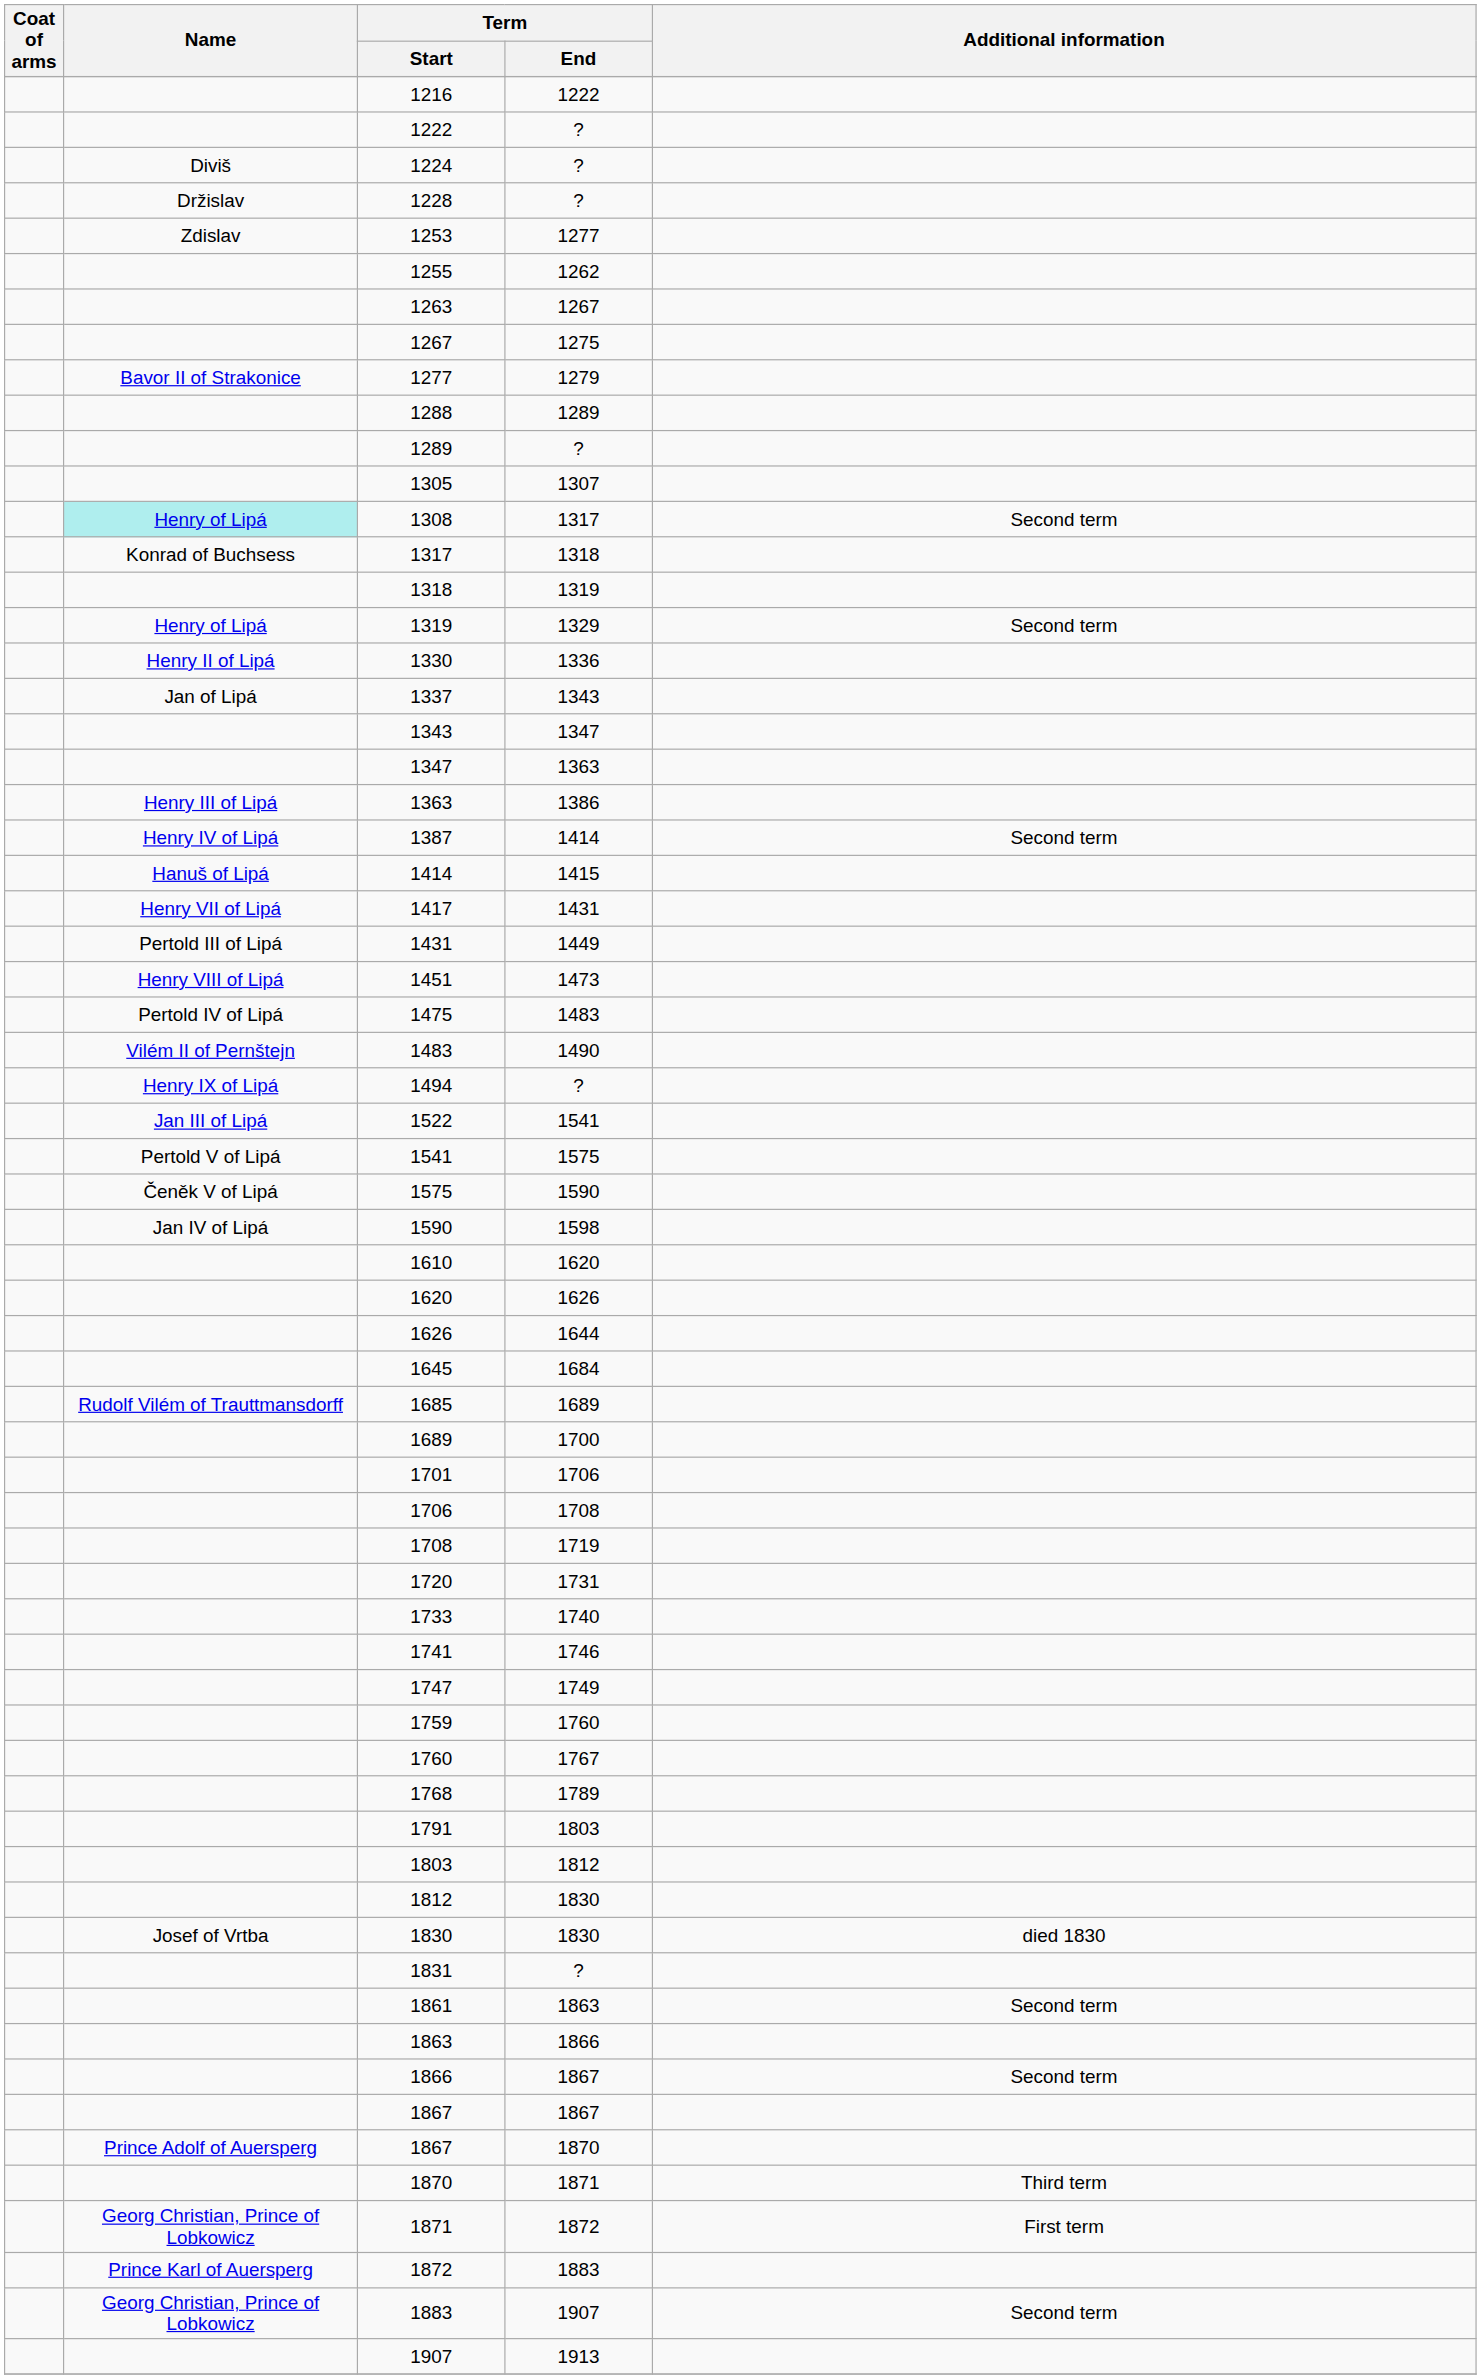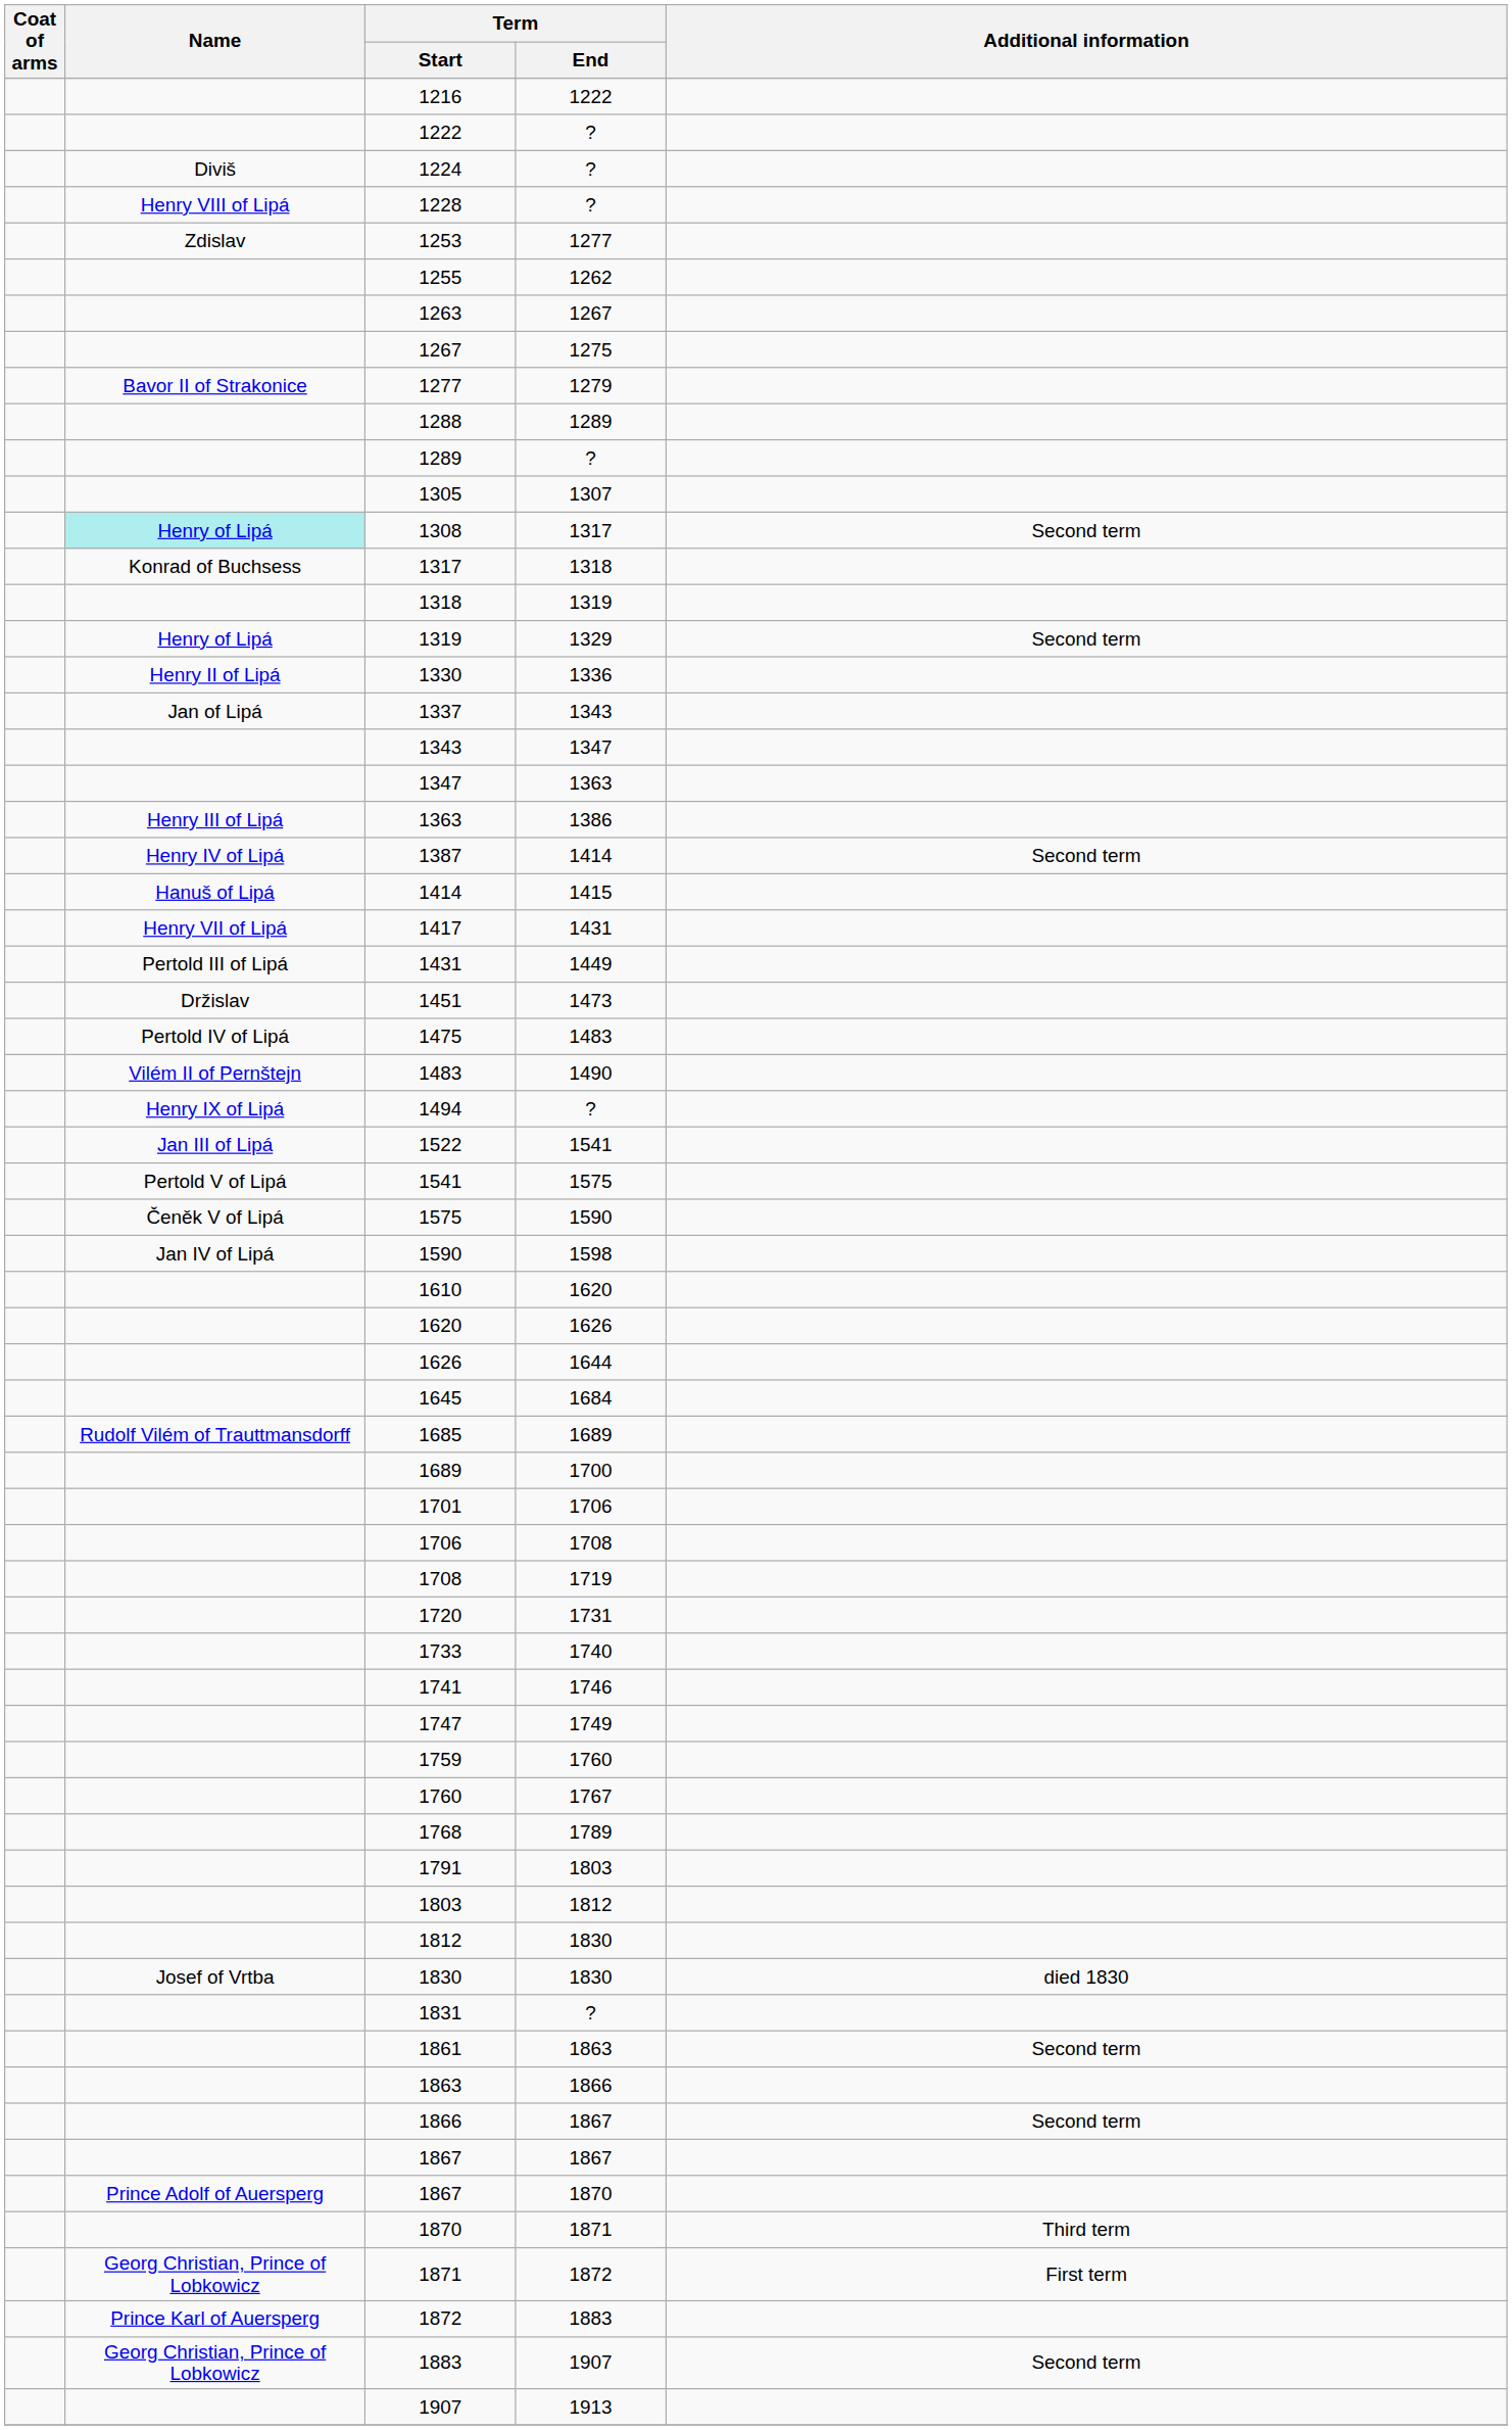1228 | Name: Držislav -> Henry VIII of Lipá
1451 | Name: Henry VIII of Lipá -> Držislav
